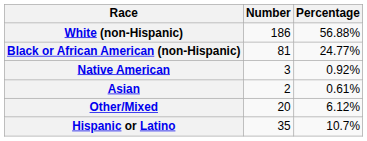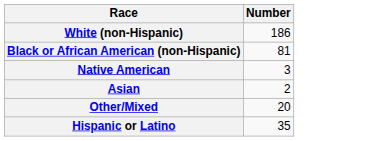- column: Percentage | 56.88% | 24.77% | 0.92% | 0.61% | 6.12% | 10.7%
